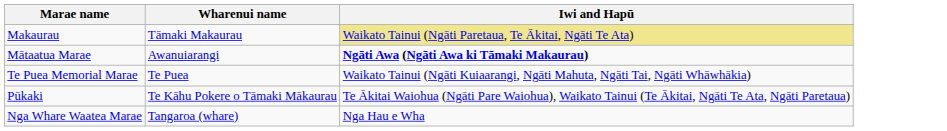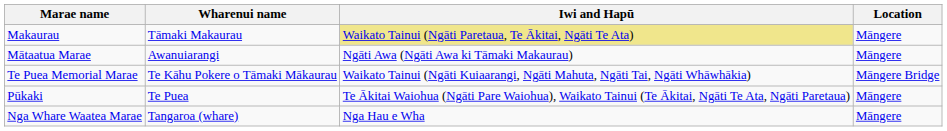+ column: Location | Māngere | Māngere | Māngere Bridge | Māngere | Māngere
Mātaatua Marae | Iwi and Hapū: bold -> normal
Te Puea Memorial Marae | Wharenui name: Te Puea -> Te Kāhu Pokere o Tāmaki Mākaurau
Pūkaki | Wharenui name: Te Kāhu Pokere o Tāmaki Mākaurau -> Te Puea
